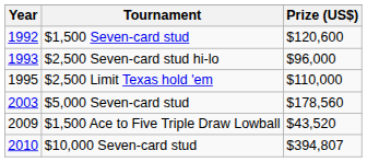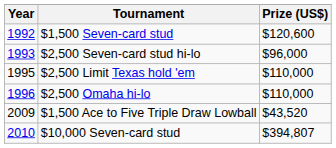+ row: 1996 | $2,500 Omaha hi-lo | $110,000
- row: 2003 | $5,000 Seven-card stud | $178,560
